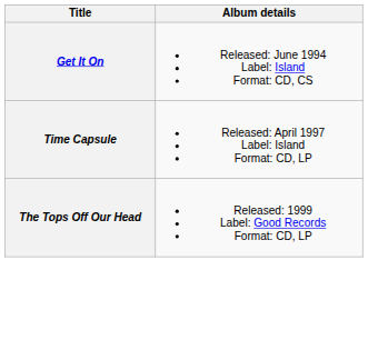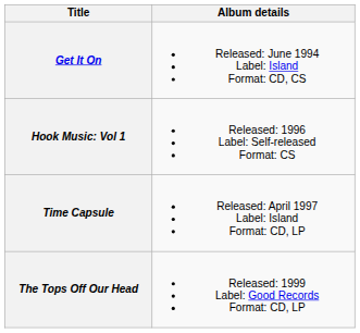+ row: Hook Music: Vol 1 | Released: 1996 Label: Self-released Format: CS
